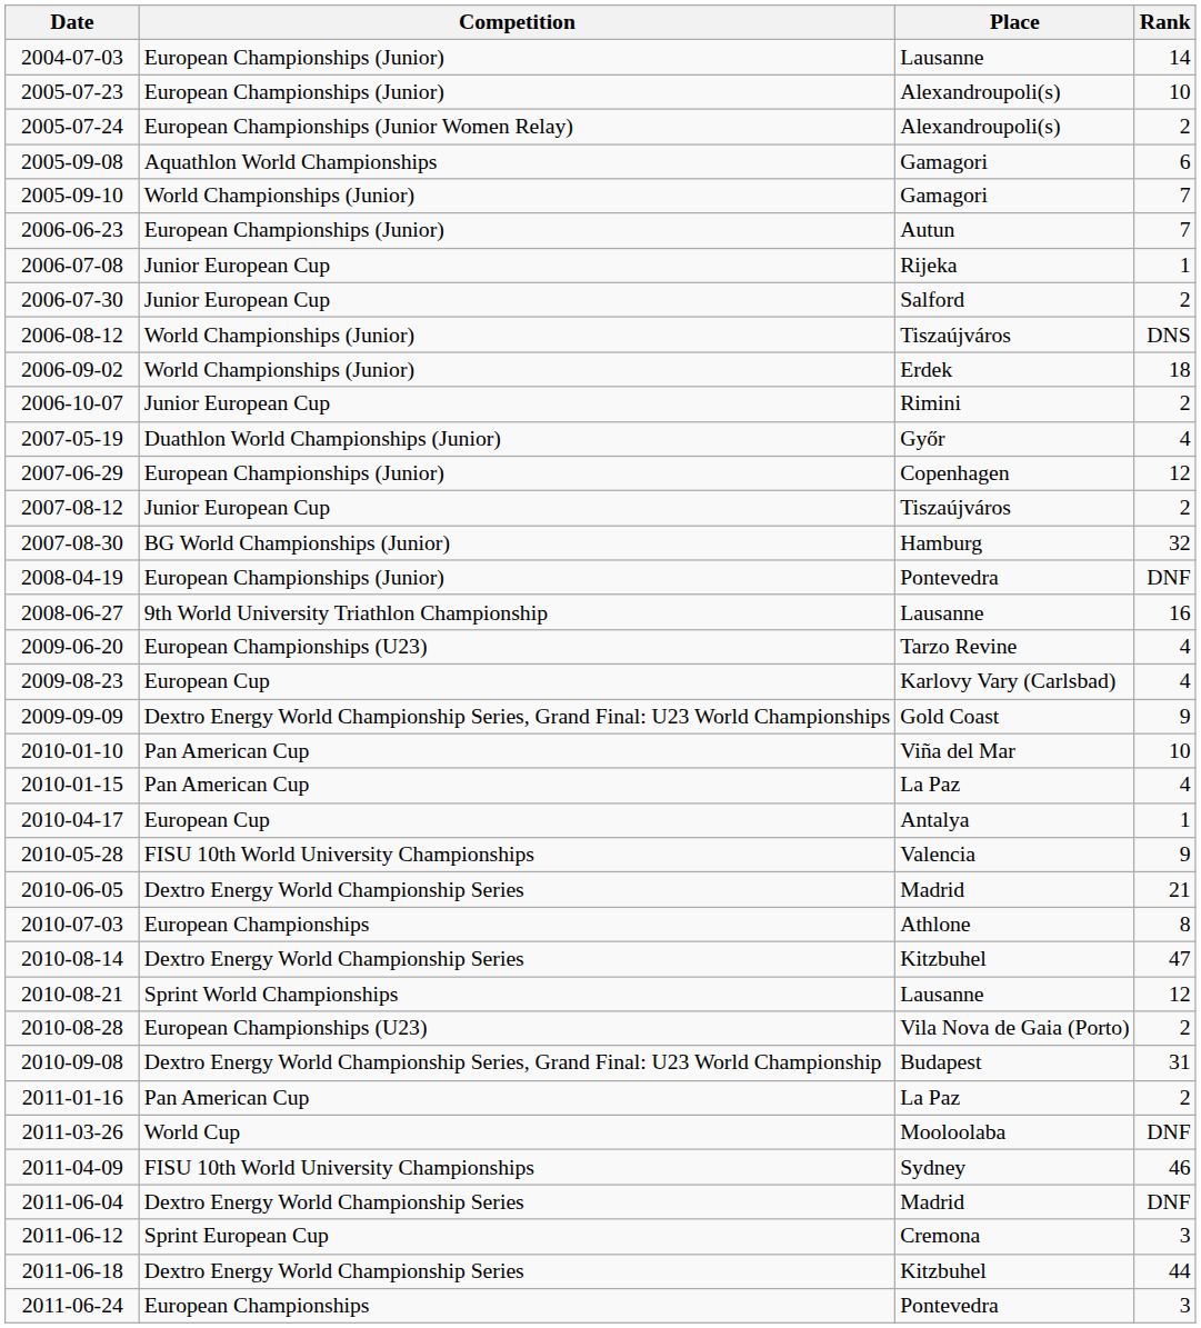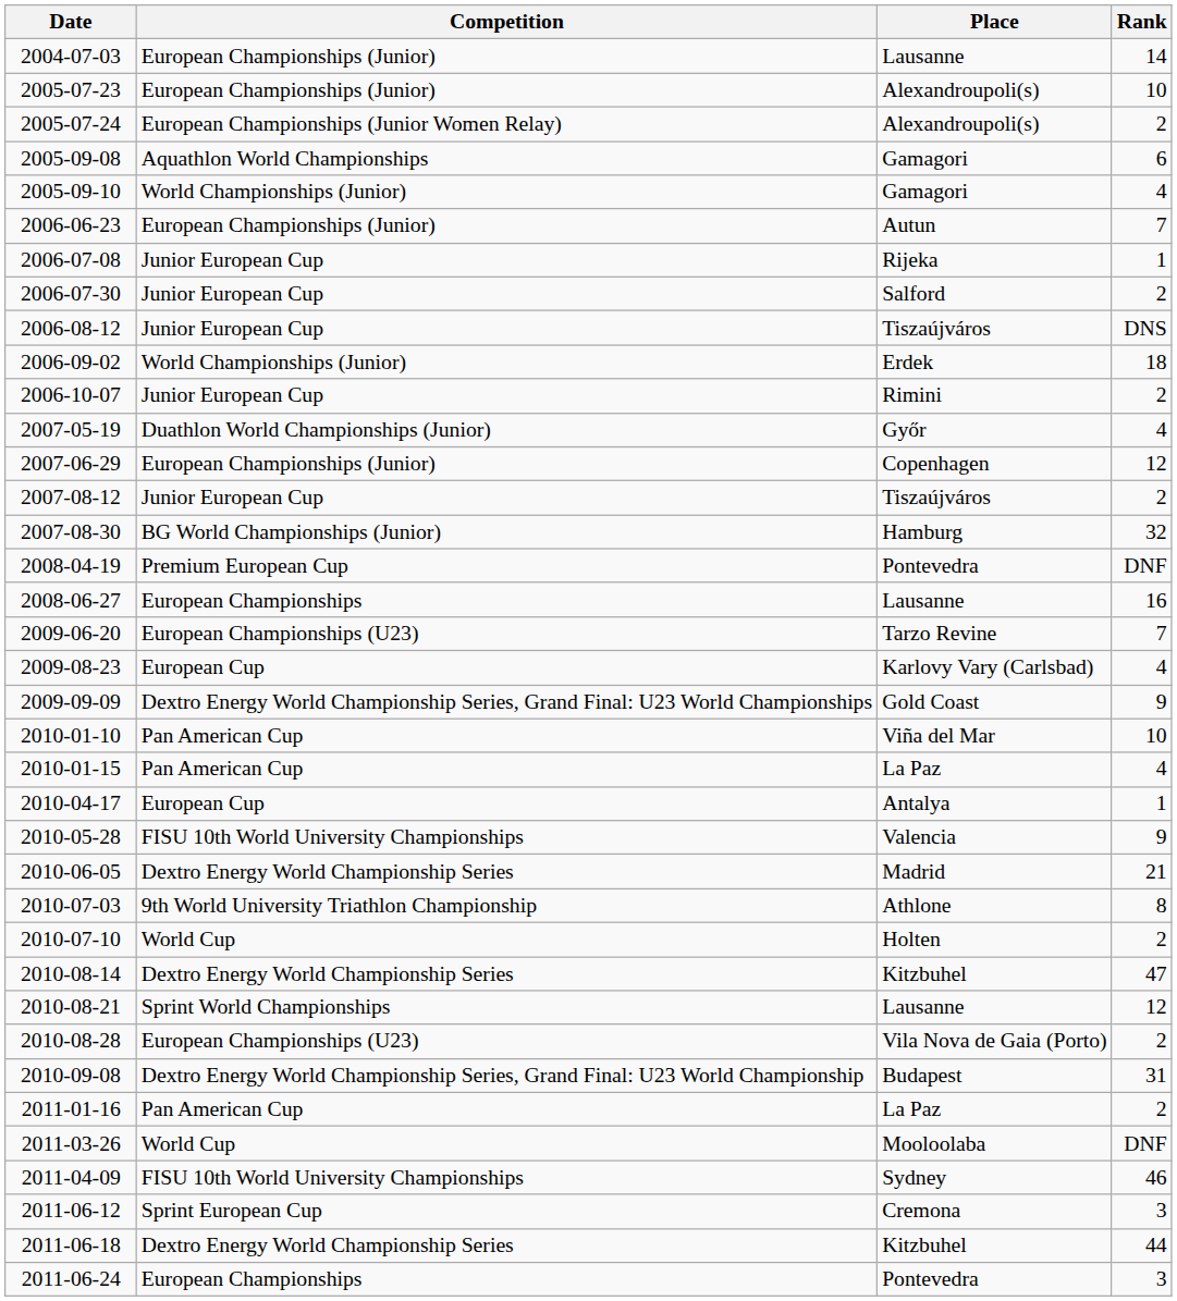2005-09-10 | Rank: 7 -> 4
2006-08-12 | Competition: World Championships (Junior) -> Junior European Cup
2008-04-19 | Competition: European Championships (Junior) -> Premium European Cup
2008-06-27 | Competition: 9th World University Triathlon Championship -> European Championships
2009-06-20 | Rank: 4 -> 7
2010-07-03 | Competition: European Championships -> 9th World University Triathlon Championship
+ row: 2010-07-10 | World Cup | Holten | 2
- row: 2011-06-04 | Dextro Energy World Championship Series | Madrid | DNF
